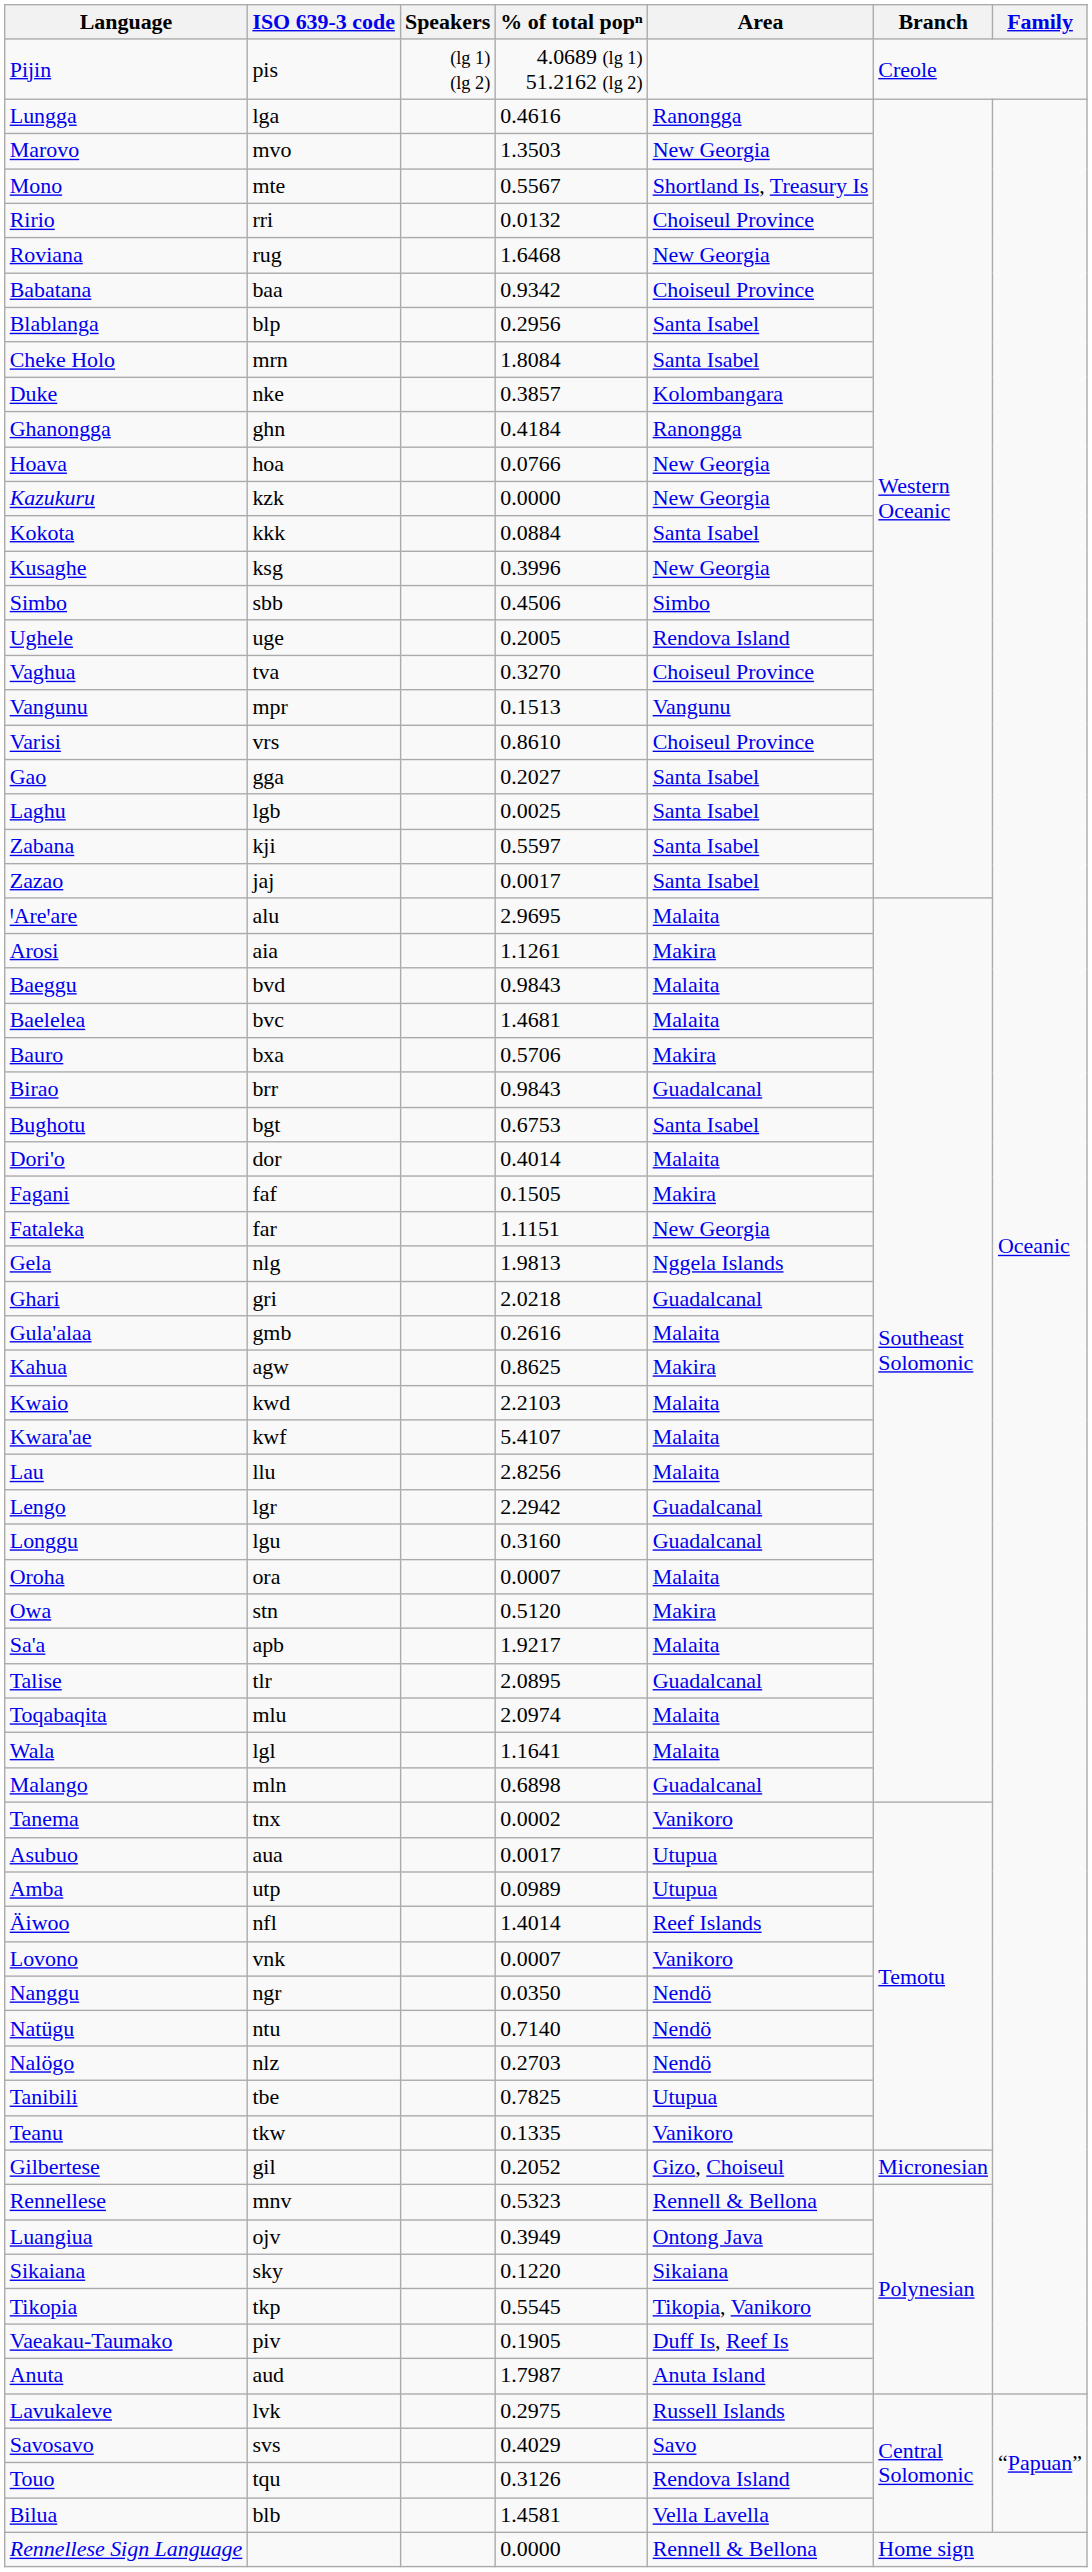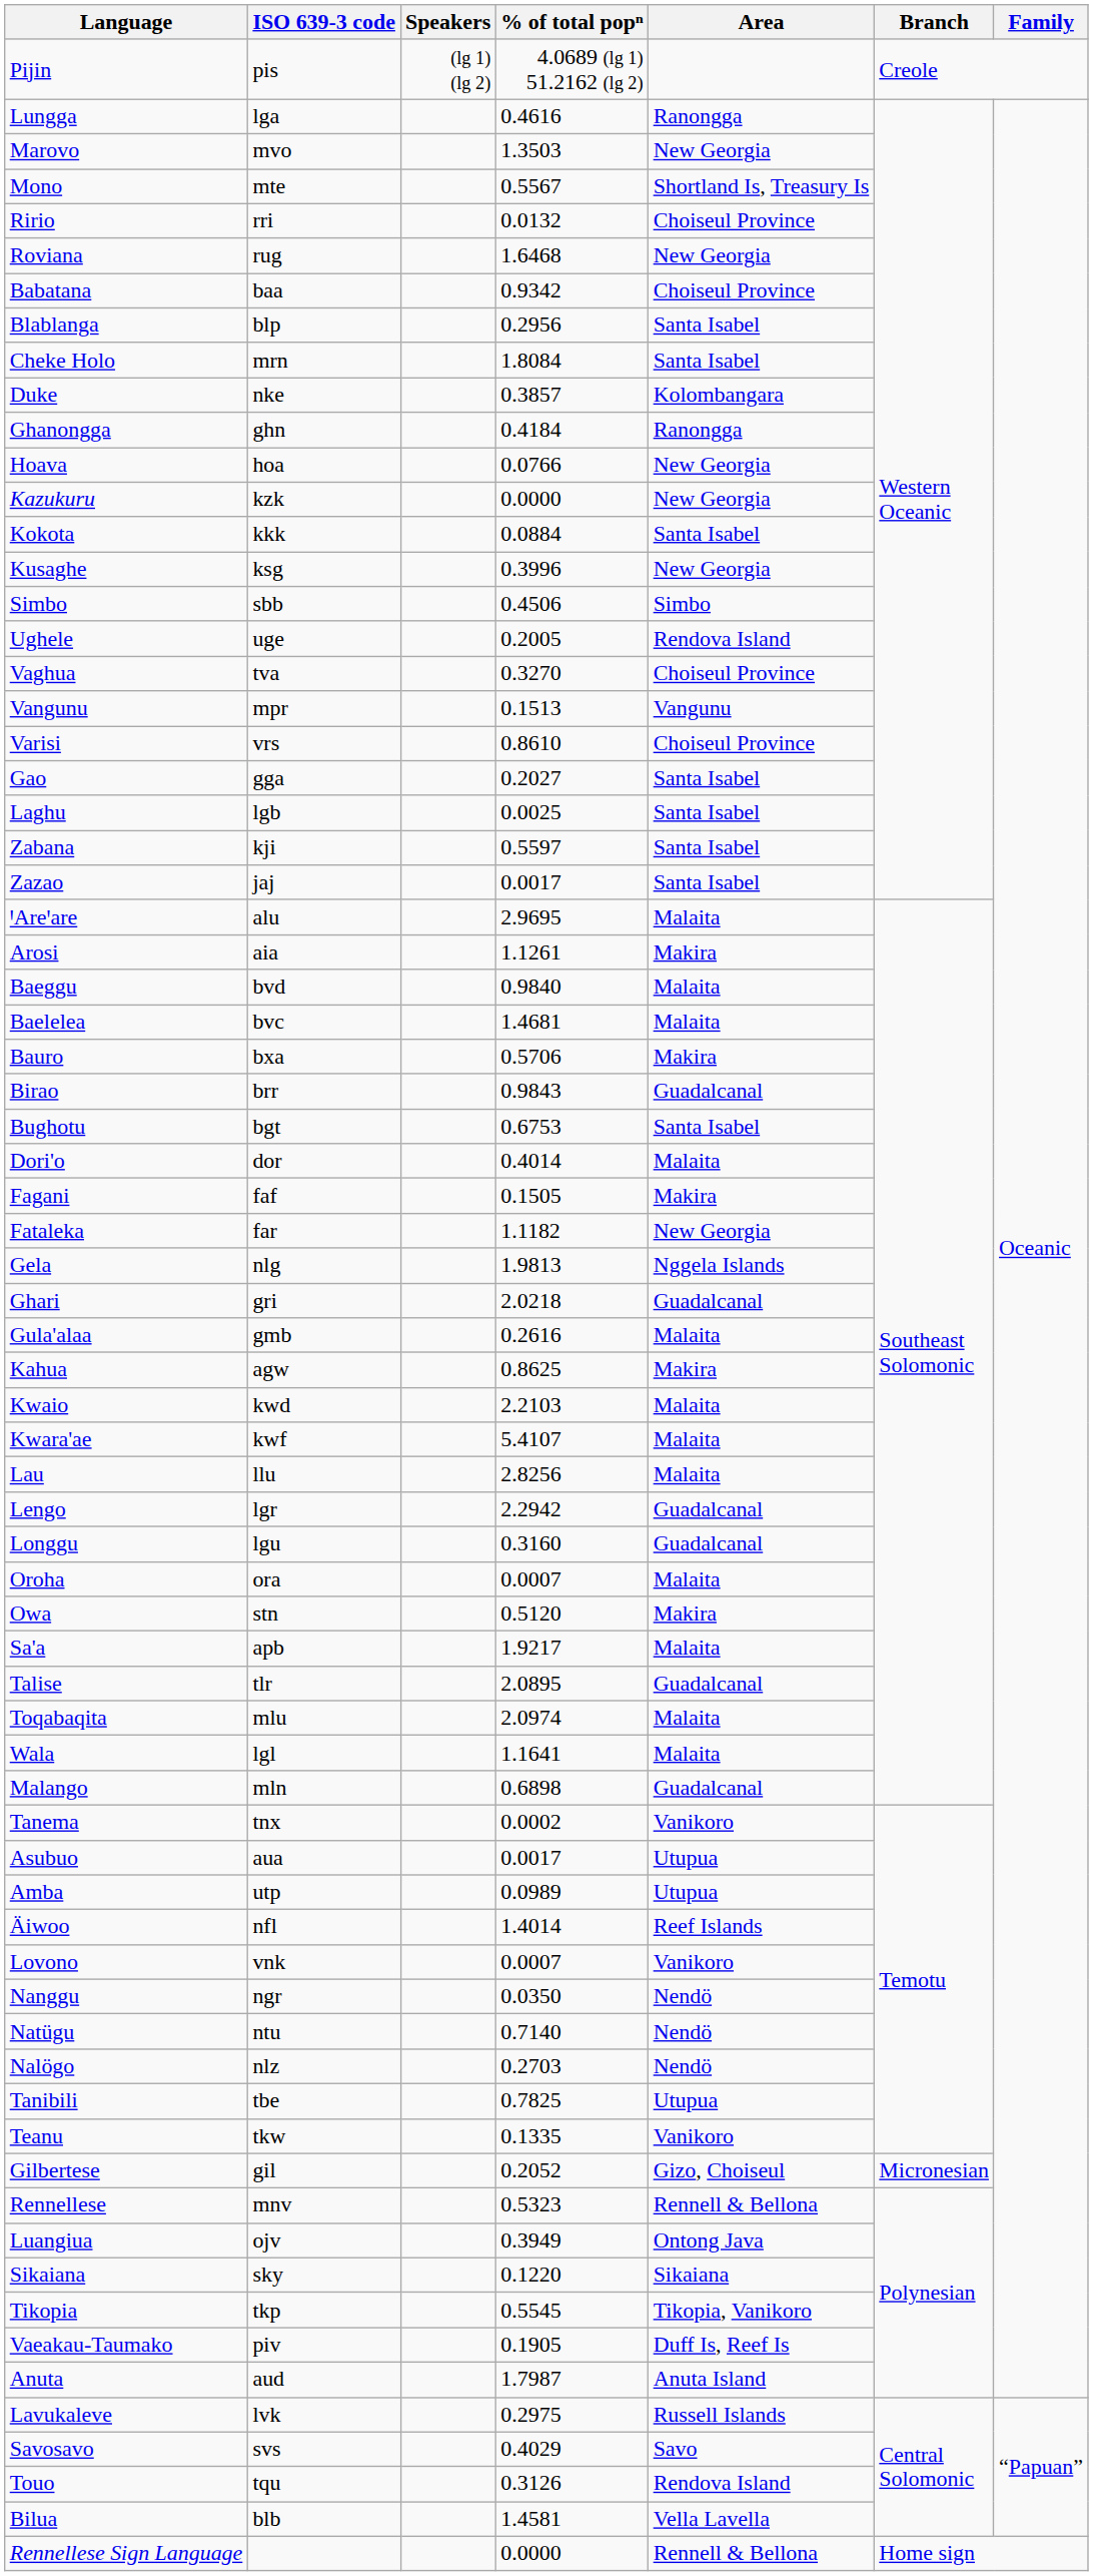Baeggu | % of total popⁿ: 0.9843 -> 0.9840
Fataleka | % of total popⁿ: 1.1151 -> 1.1182
